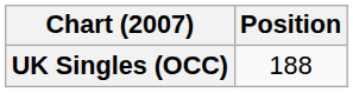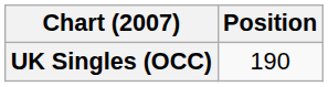UK Singles (OCC) | Position: 188 -> 190
